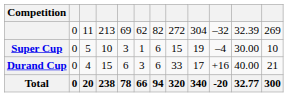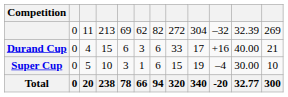rows swapped: Super Cup <-> Durand Cup
